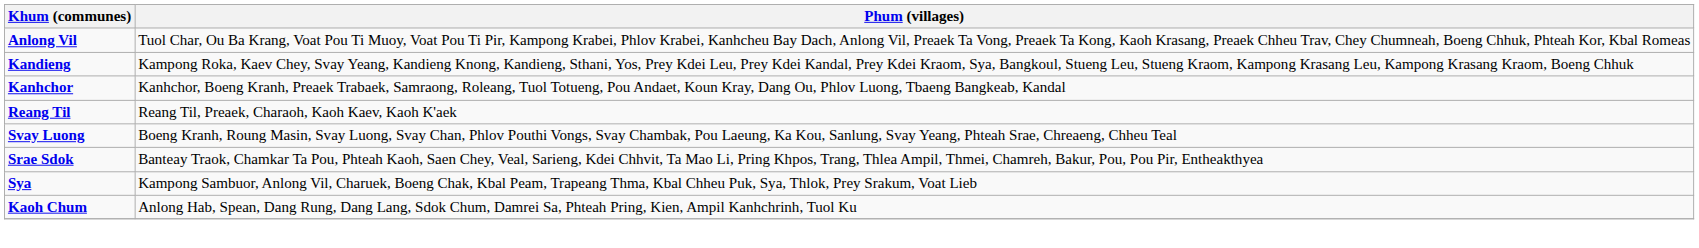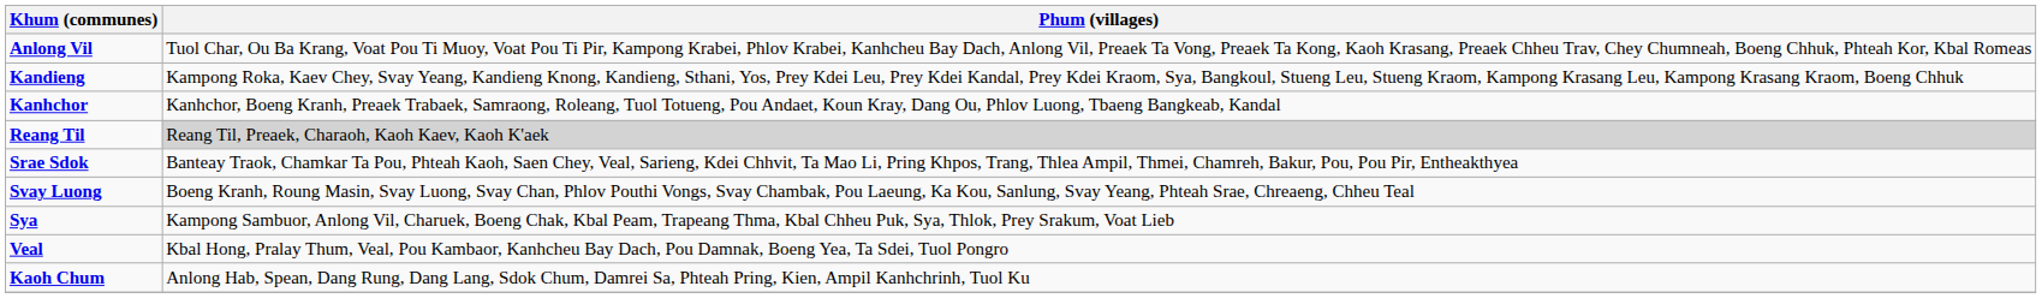Reang Til | Phum (villages): no background -> lightgrey background
rows swapped: Srae Sdok <-> Svay Luong
+ row: Veal | Kbal Hong, Pralay Thum, Veal, Pou Kambaor, Kanhcheu Bay Dach, Pou Damnak, Boeng Yea, Ta Sdei, Tuol Pongro
